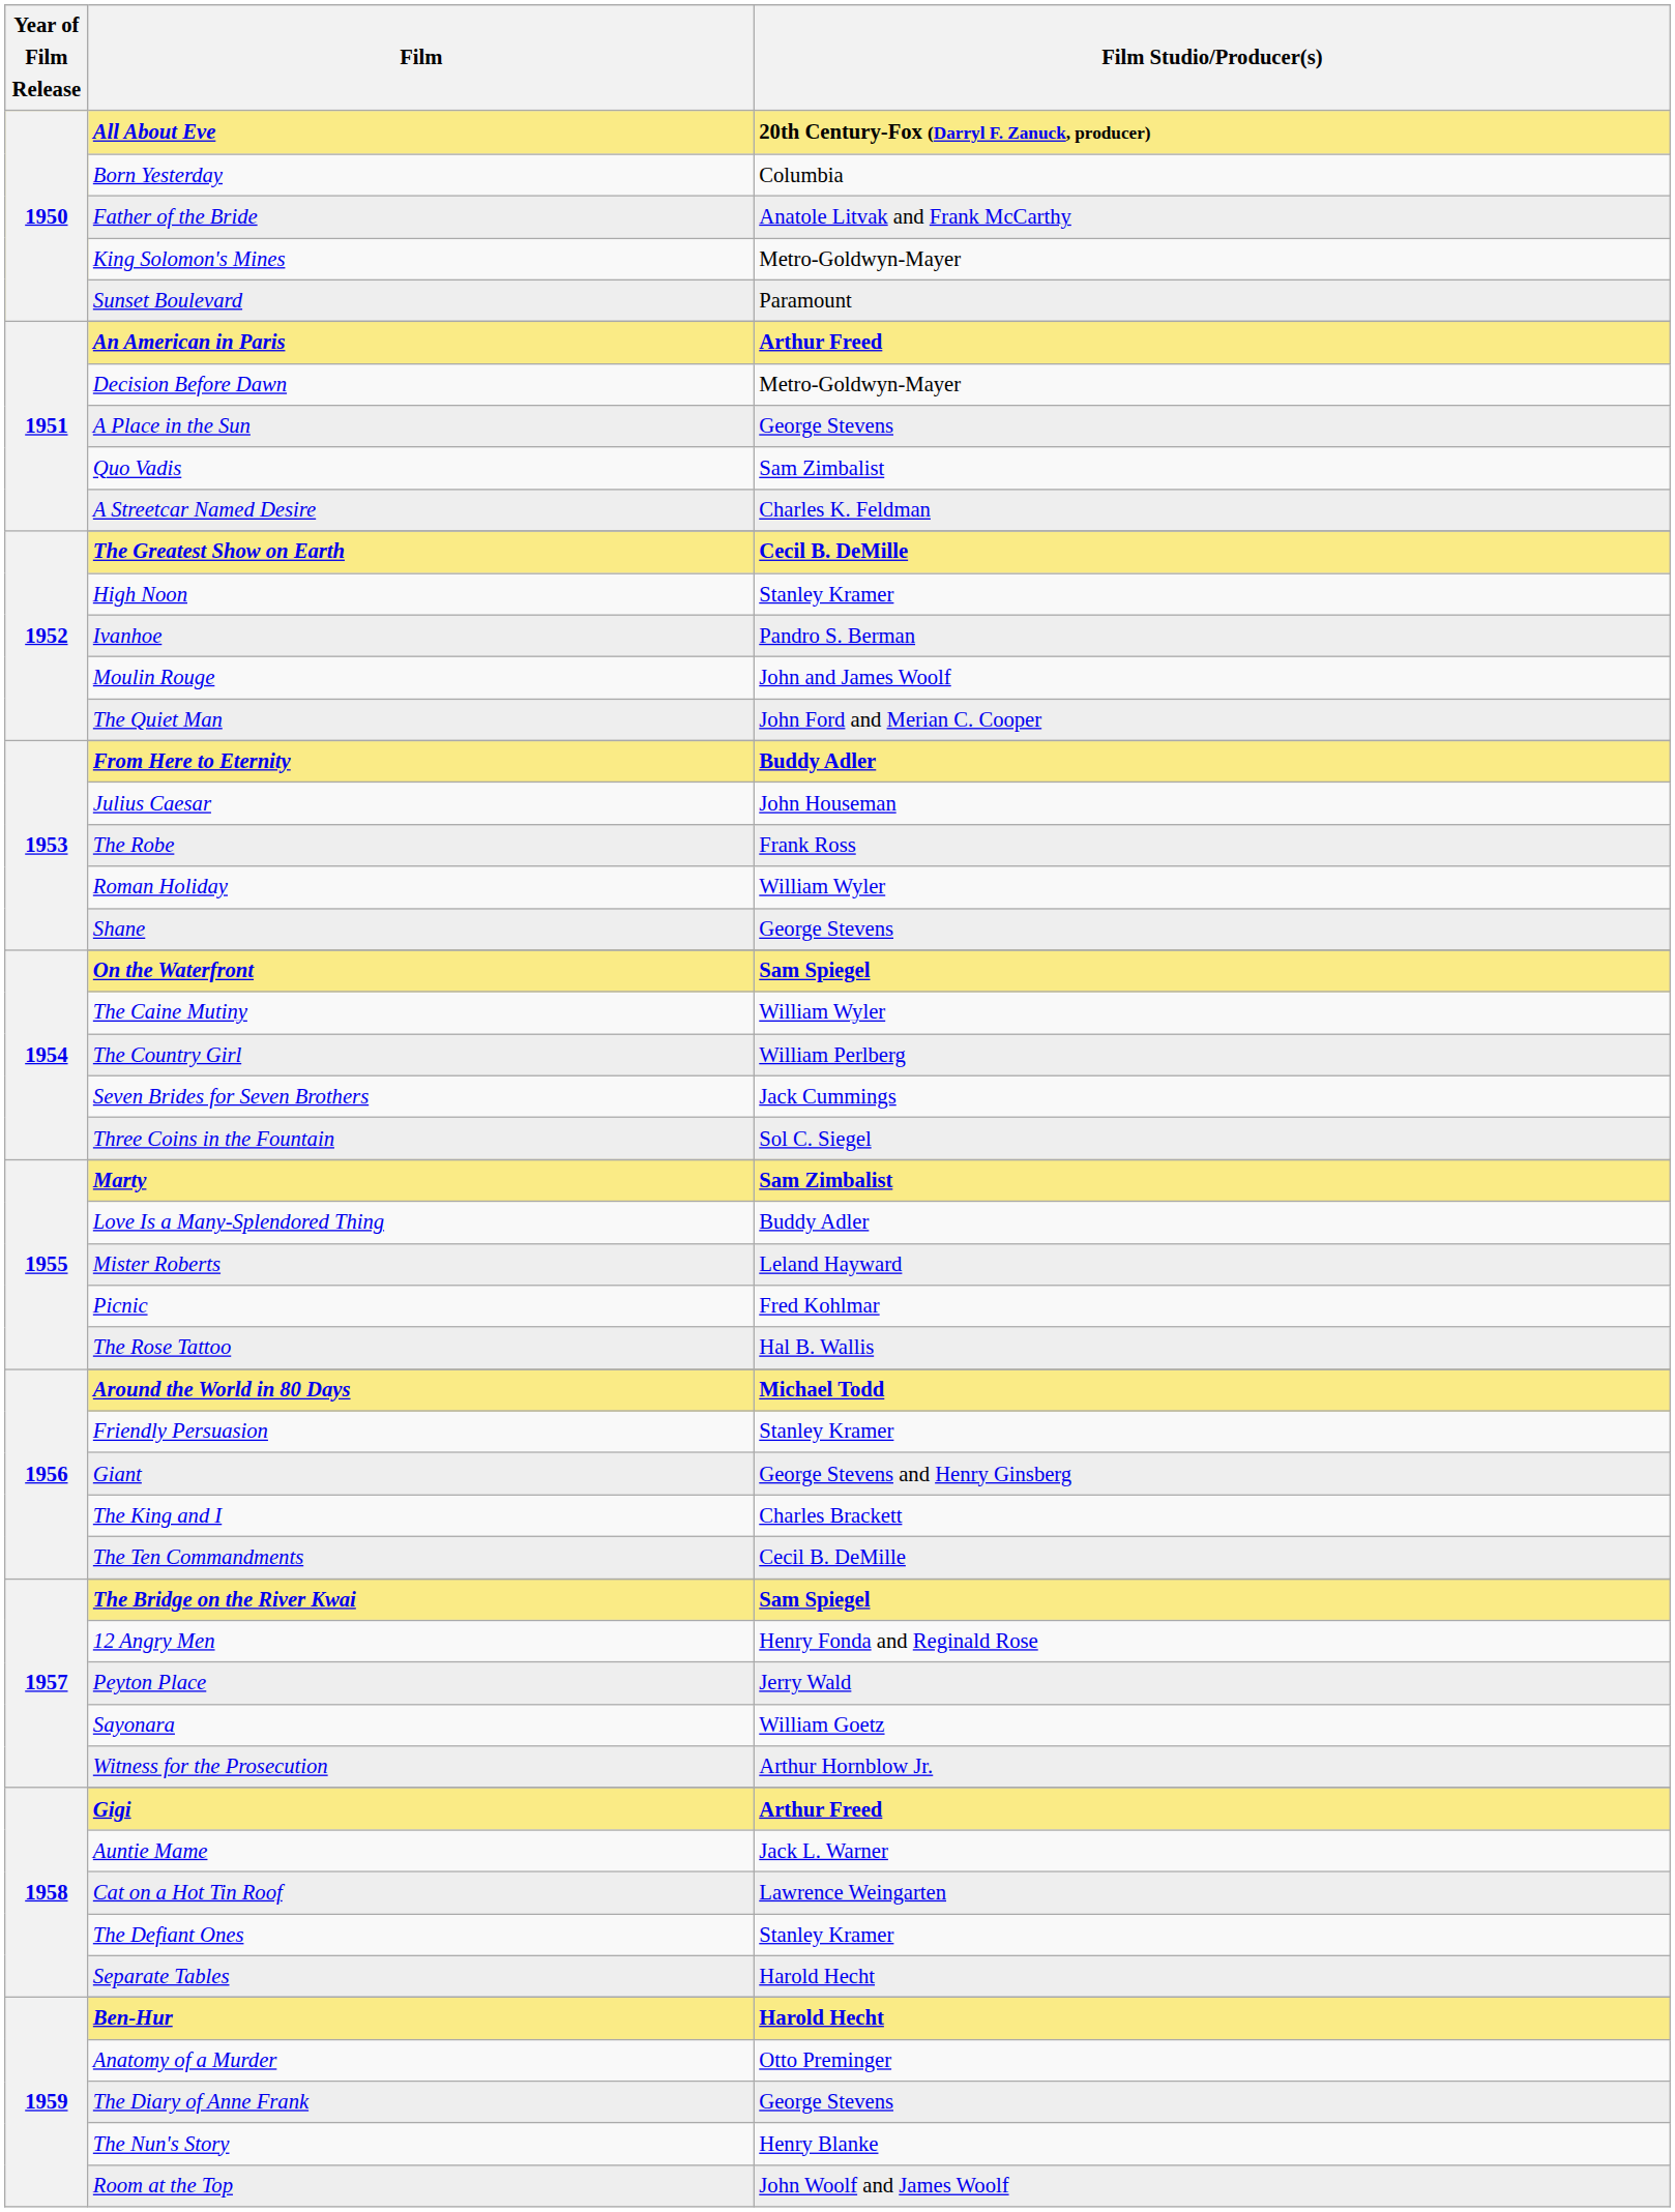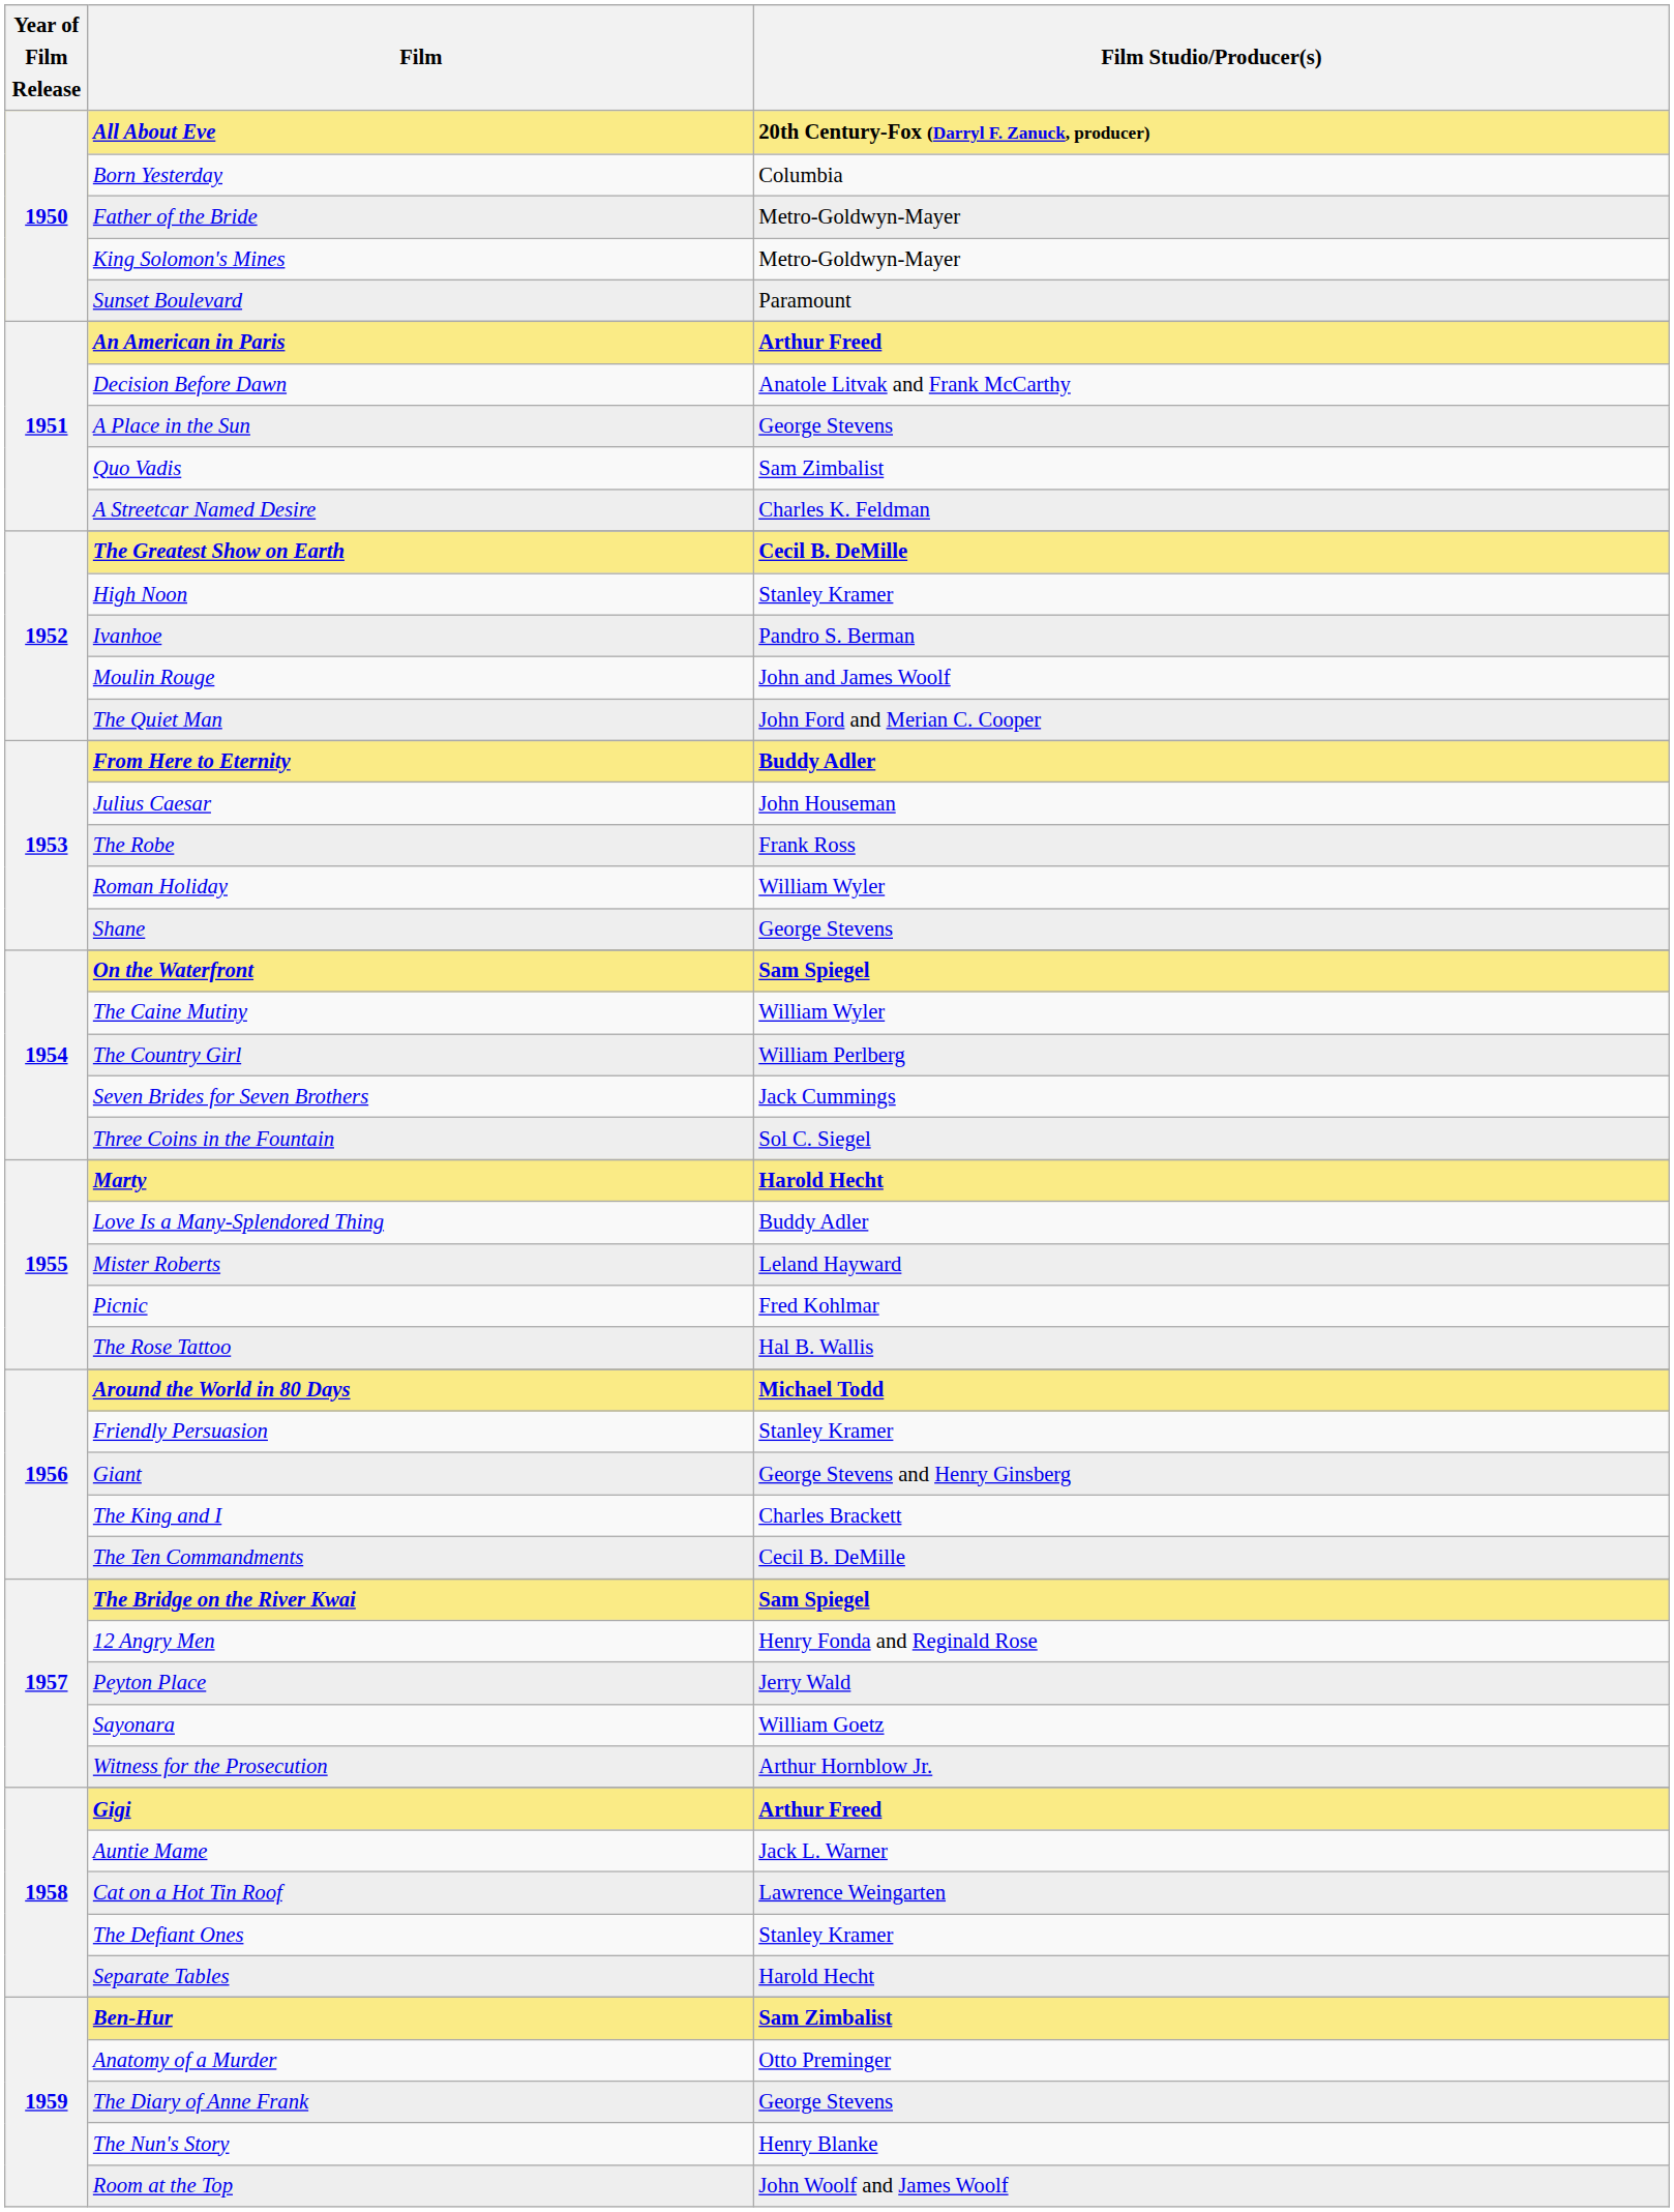Father of the Bride | Film Studio/Producer(s): Anatole Litvak and Frank McCarthy -> Metro-Goldwyn-Mayer
Decision Before Dawn | Film Studio/Producer(s): Metro-Goldwyn-Mayer -> Anatole Litvak and Frank McCarthy
Marty | Film Studio/Producer(s): Sam Zimbalist -> Harold Hecht
Ben-Hur | Film Studio/Producer(s): Harold Hecht -> Sam Zimbalist
